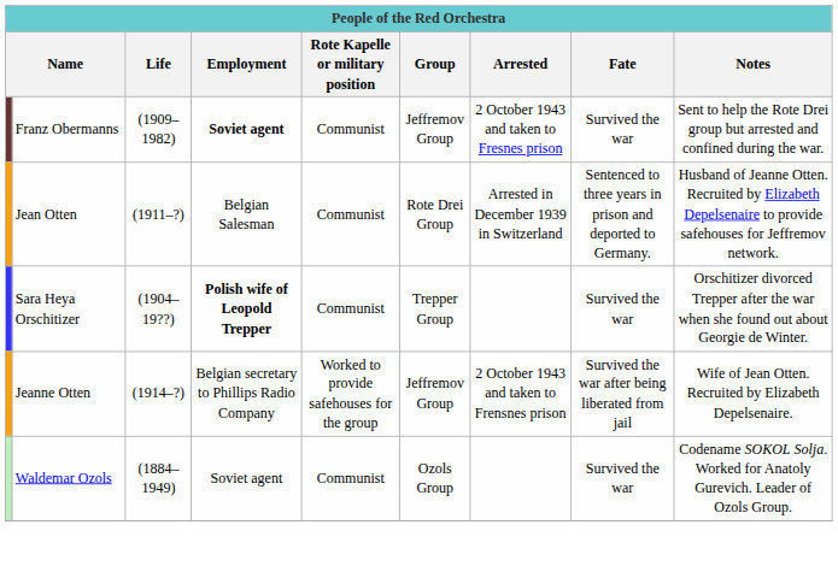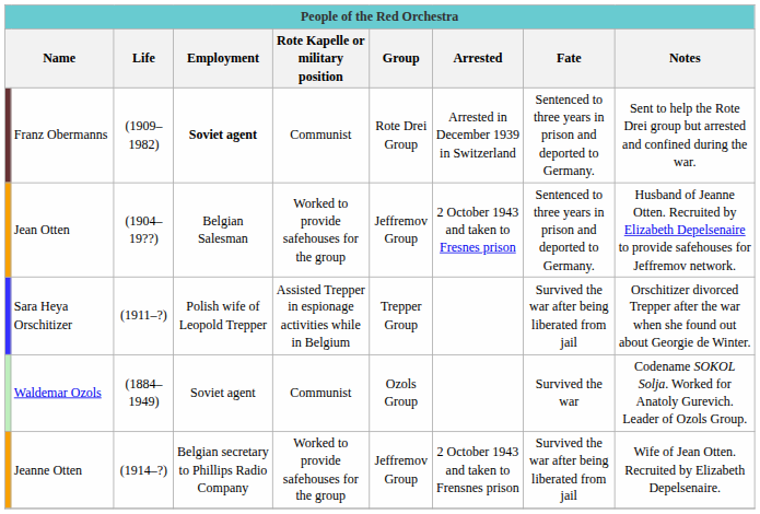Franz Obermanns | Group: Jeffremov Group -> Rote Drei Group
Franz Obermanns | Arrested: 2 October 1943 and taken to Fresnes prison -> Arrested in December 1939 in Switzerland
Franz Obermanns | Fate: Survived the war -> Sentenced to three years in prison and deported to Germany.
Jean Otten | Life: (1911–?) -> (1904–19??)
Jean Otten | Rote Kapelle or military position: Communist -> Worked to provide safehouses for the group
Jean Otten | Group: Rote Drei Group -> Jeffremov Group
Jean Otten | Arrested: Arrested in December 1939 in Switzerland -> 2 October 1943 and taken to Fresnes prison
Sara Heya Orschitizer | Life: (1904–19??) -> (1911–?)
Sara Heya Orschitizer | Employment: bold -> normal
Sara Heya Orschitizer | Rote Kapelle or military position: Communist -> Assisted Trepper in espionage activities while in Belgium
Sara Heya Orschitizer | Fate: Survived the war -> Survived the war after being liberated from jail
rows swapped: Jeanne Otten <-> Waldemar Ozols
